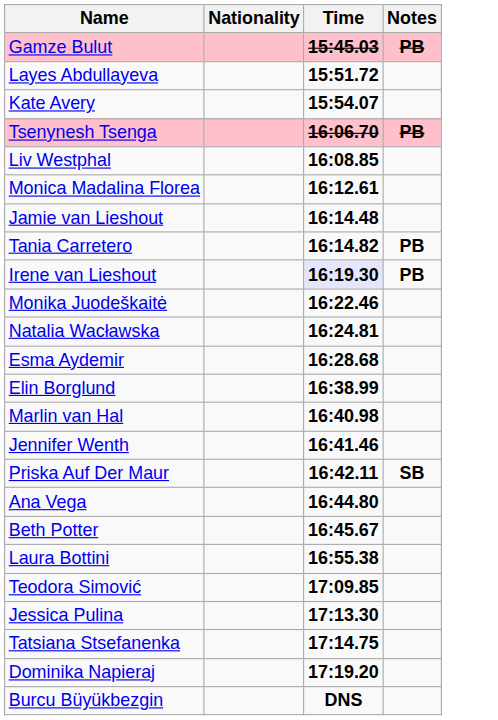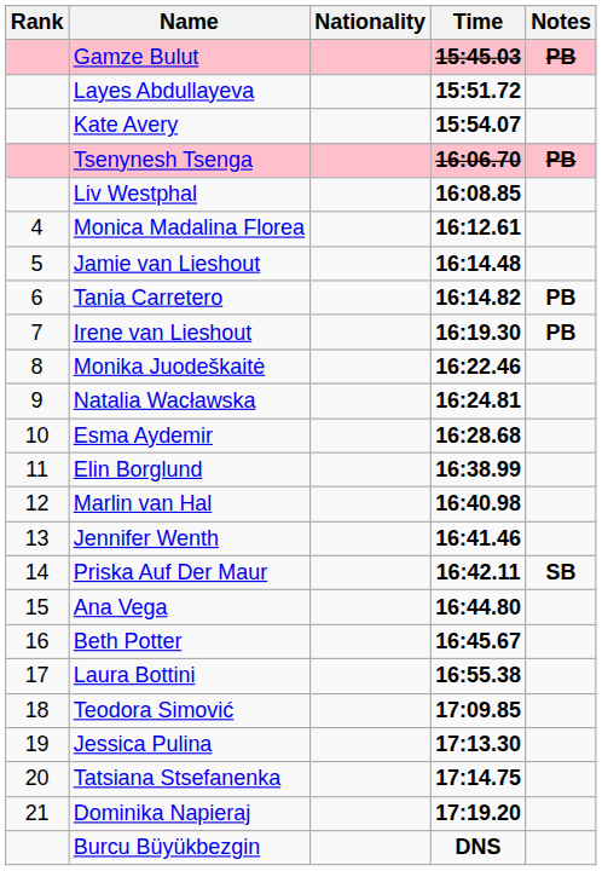+ column: Rank | 4 | 5 | 6 | 7 | 8 | 9 | 10 | 11 | 12 | 13 | 14 | 15 | 16 | 17 | 18 | 19 | 20 | 21
Irene van Lieshout | Time: lavender background -> no background
